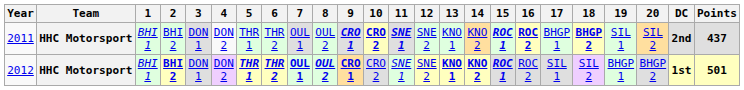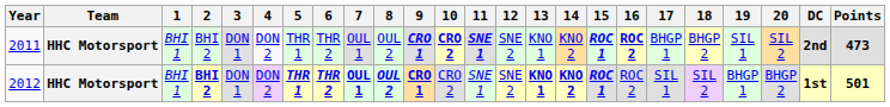2011 | 18: bold -> normal
2011 | Points: 437 -> 473
